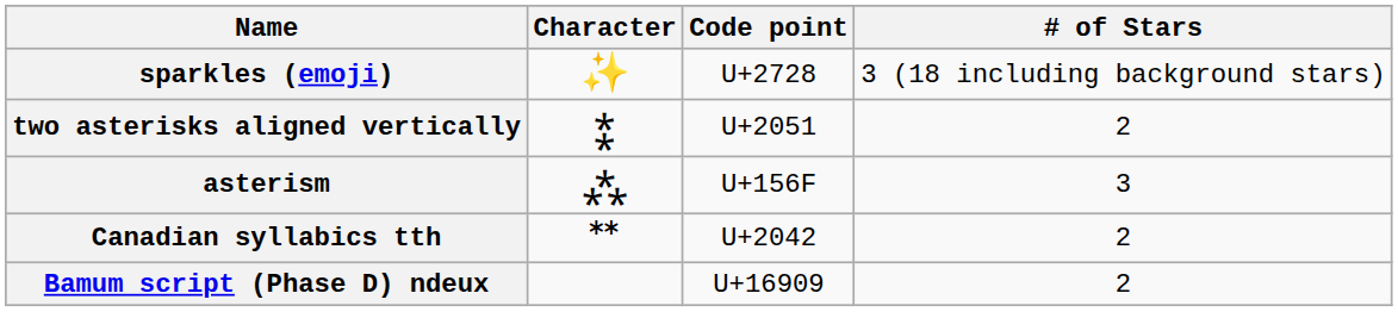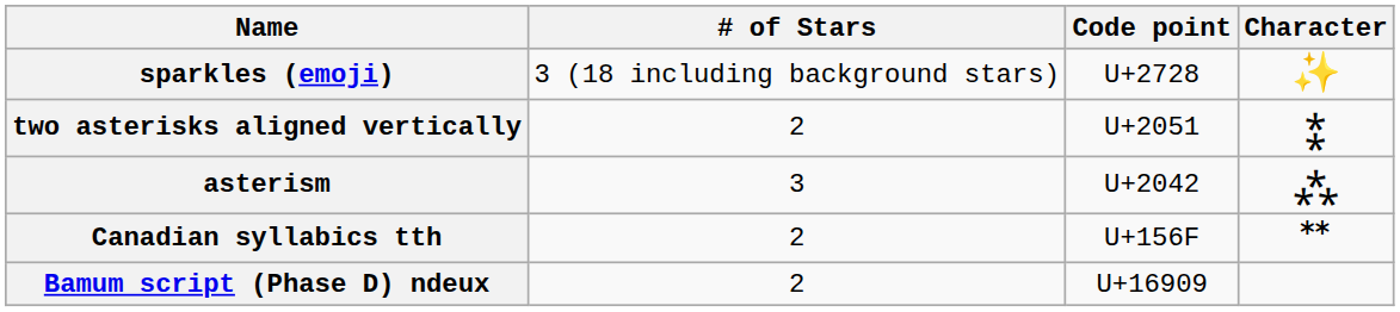columns swapped: Character <-> # of Stars
asterism | Code point: U+156F -> U+2042
Canadian syllabics tth | Code point: U+2042 -> U+156F
